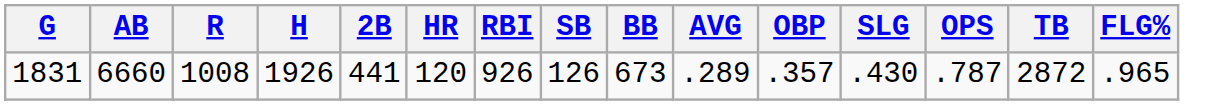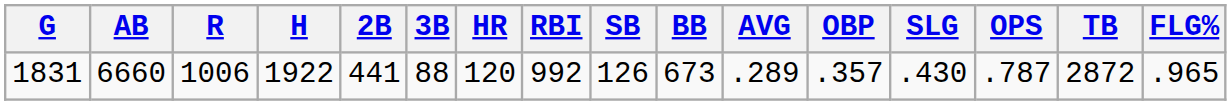+ column: 3B | 88
1831 | R: 1008 -> 1006
1831 | H: 1926 -> 1922
1831 | RBI: 926 -> 992
